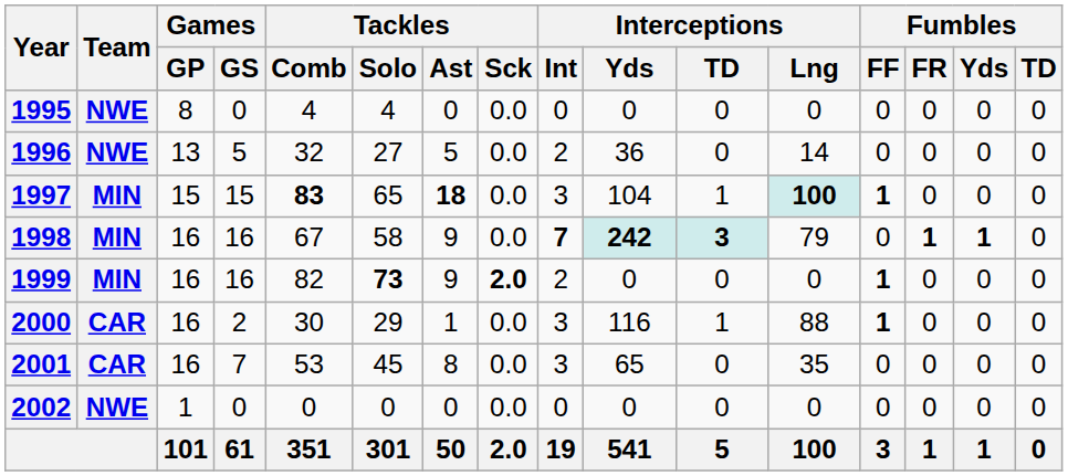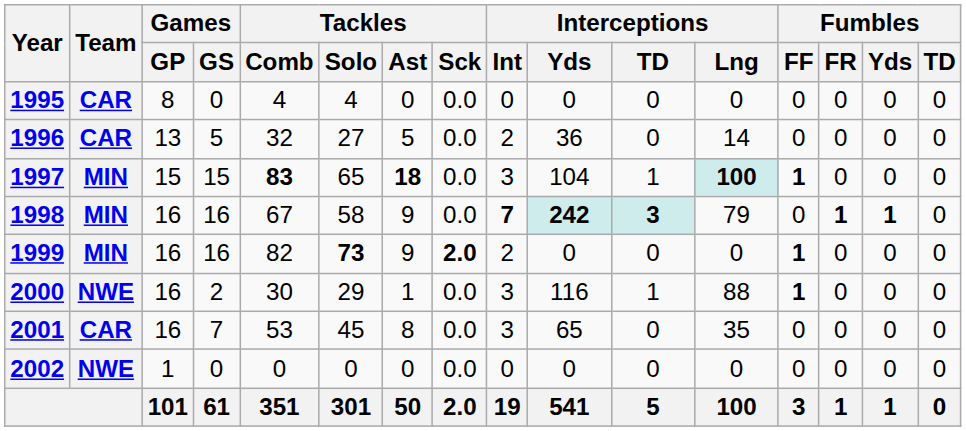1995 | Team: NWE -> CAR
1996 | Team: NWE -> CAR
2000 | Team: CAR -> NWE
